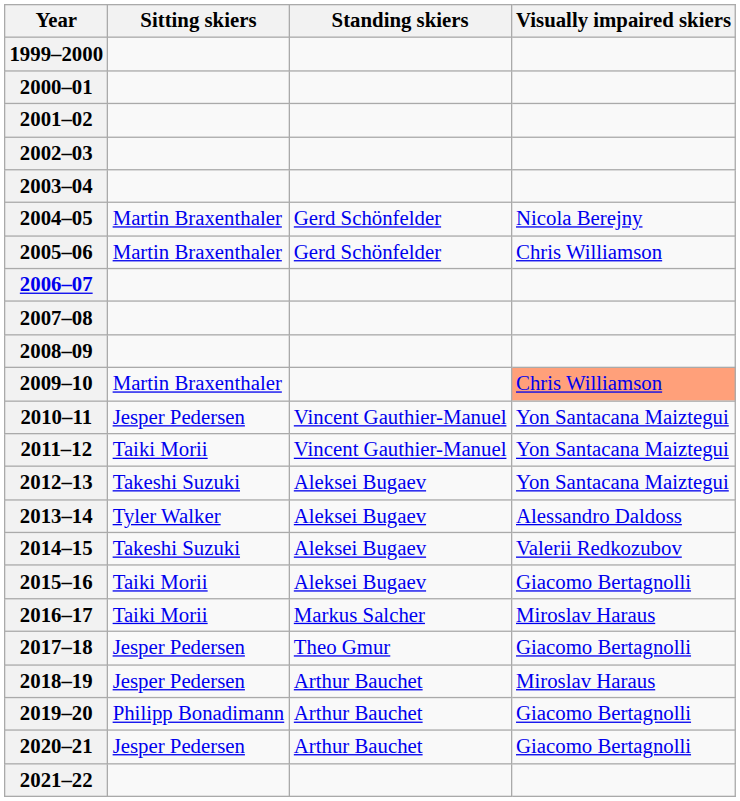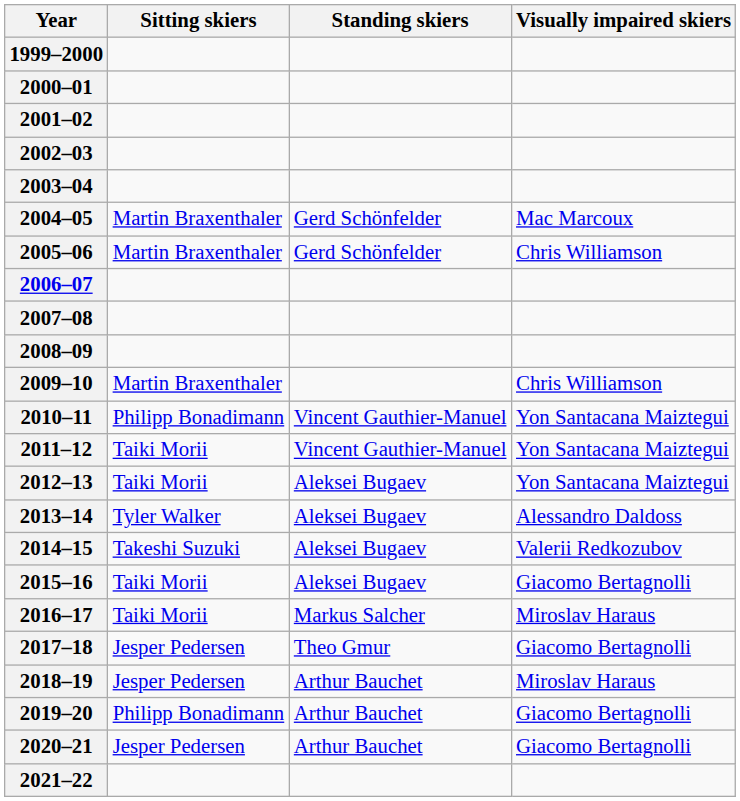2004–05 | Visually impaired skiers: Nicola Berejny -> Mac Marcoux
2009–10 | Visually impaired skiers: lightsalmon background -> no background
2010–11 | Sitting skiers: Jesper Pedersen -> Philipp Bonadimann
2012–13 | Sitting skiers: Takeshi Suzuki -> Taiki Morii
